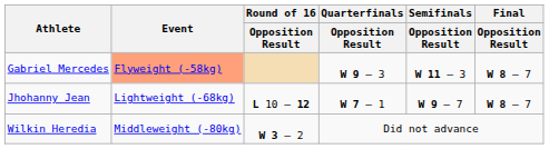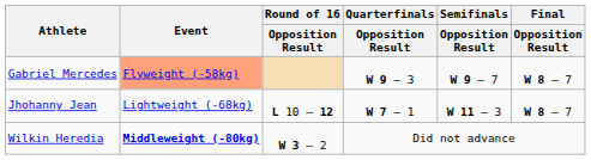Gabriel Mercedes | Semifinals / Opposition Result: W 11 – 3 -> W 9 – 7
Jhohanny Jean | Semifinals / Opposition Result: W 9 – 7 -> W 11 – 3
Wilkin Heredia | Event: normal -> bold
